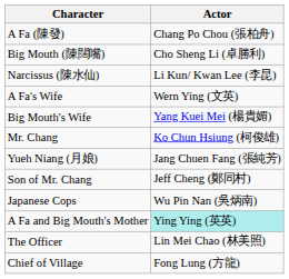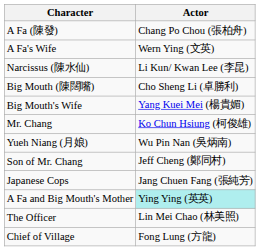rows swapped: Big Mouth (陳闊嘴) <-> A Fa's Wife
Yueh Niang (月娘) | Actor: Jang Chuen Fang (張純芳) -> Wu Pin Nan (吳炳南)
Japanese Cops | Actor: Wu Pin Nan (吳炳南) -> Jang Chuen Fang (張純芳)
